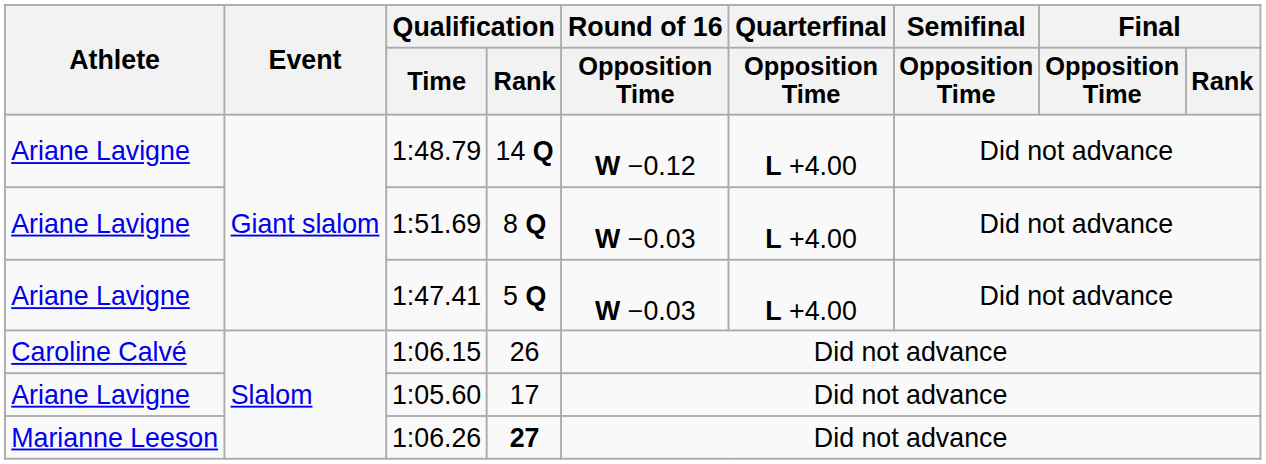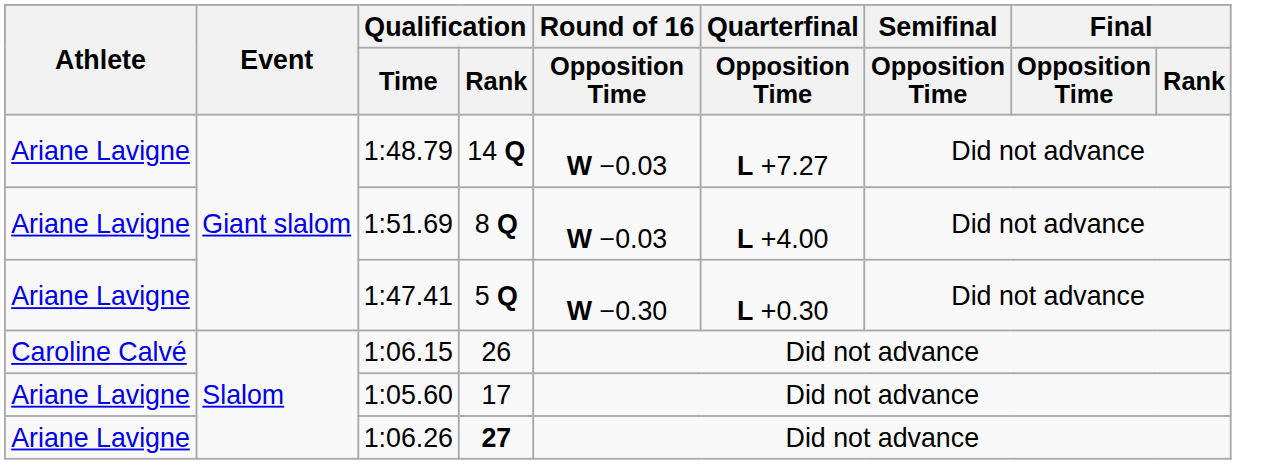1:48.79 | Round of 16 / Opposition Time: W −0.12 -> W −0.03
1:48.79 | Quarterfinal / Opposition Time: L +4.00 -> L +7.27
1:47.41 | Round of 16 / Opposition Time: W −0.03 -> W −0.30
1:47.41 | Quarterfinal / Opposition Time: L +4.00 -> L +0.30
1:06.26 | Athlete: Marianne Leeson -> Ariane Lavigne
